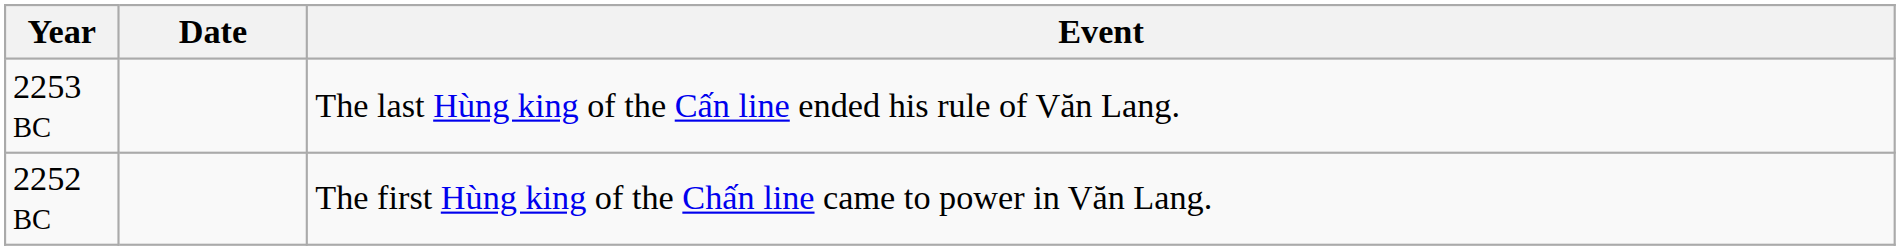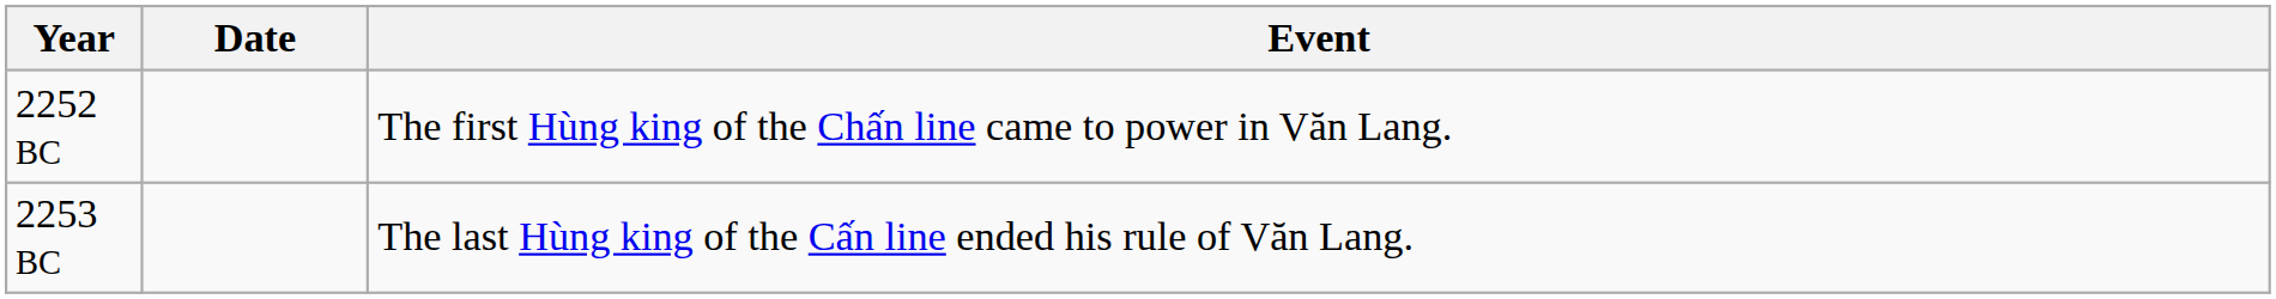rows swapped: 2253 BC <-> 2252 BC
